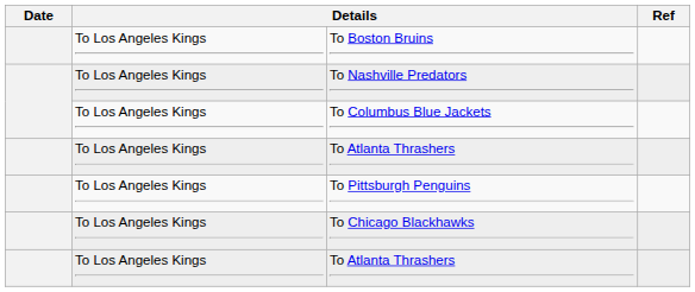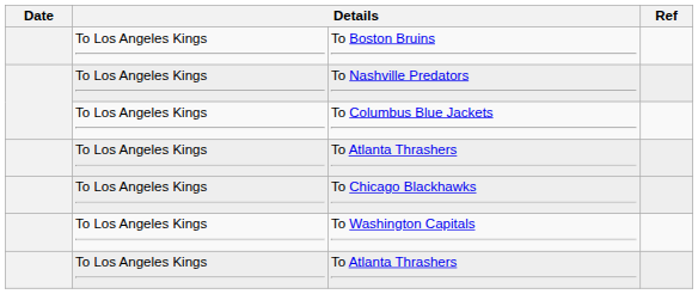- row: To Los Angeles Kings | To Pittsburgh Penguins
+ row: To Los Angeles Kings | To Washington Capitals
